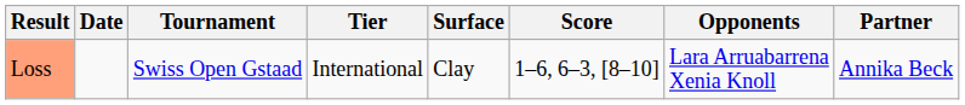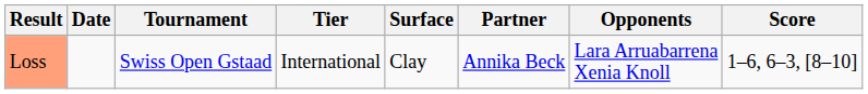columns swapped: Partner <-> Score
